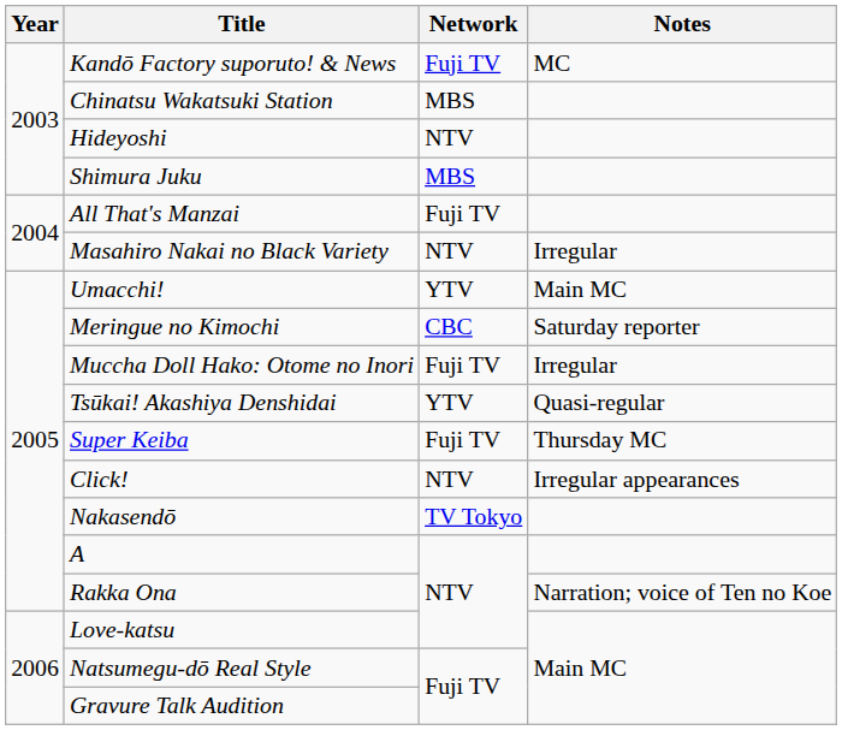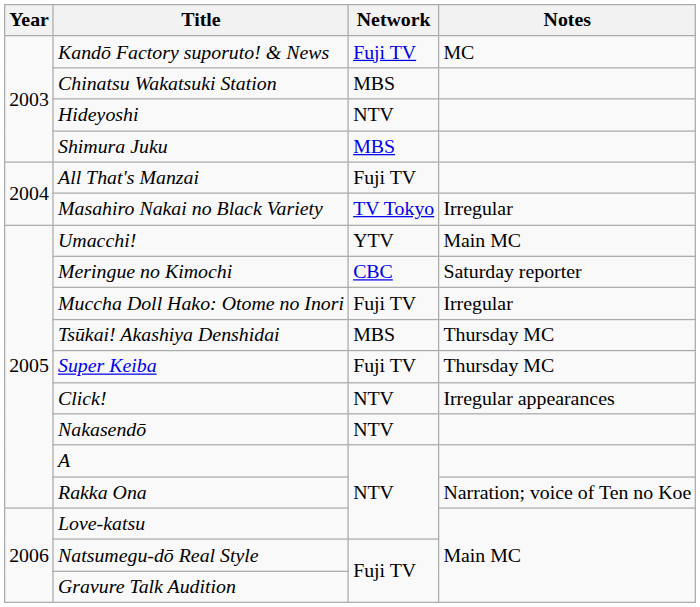Masahiro Nakai no Black Variety | Network: NTV -> TV Tokyo
Tsūkai! Akashiya Denshidai | Network: YTV -> MBS
Tsūkai! Akashiya Denshidai | Notes: Quasi-regular -> Thursday MC
Nakasendō | Network: TV Tokyo -> NTV
